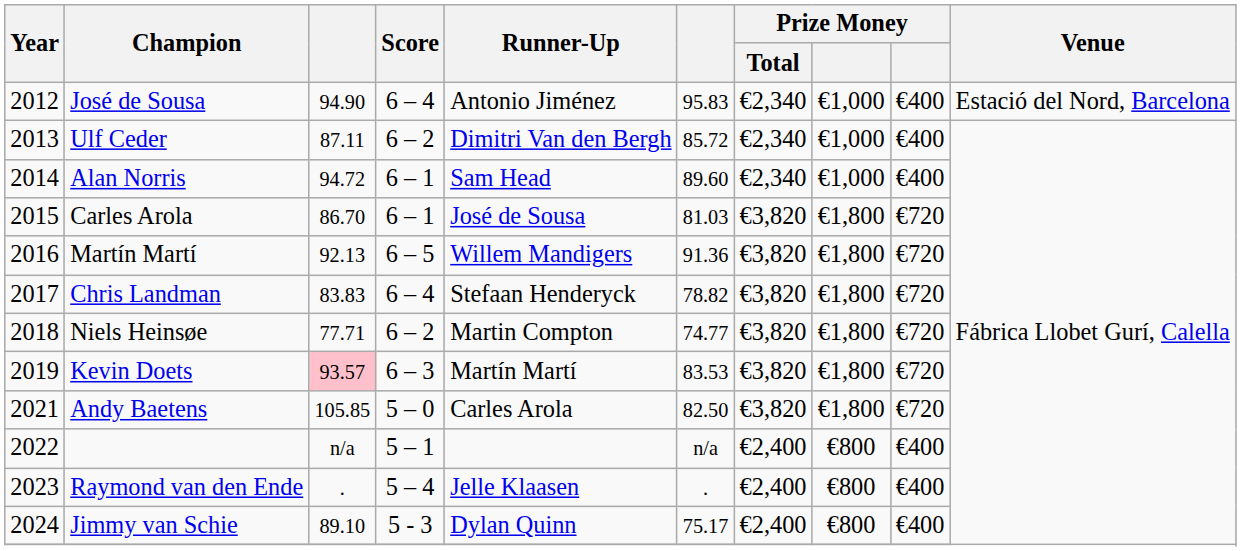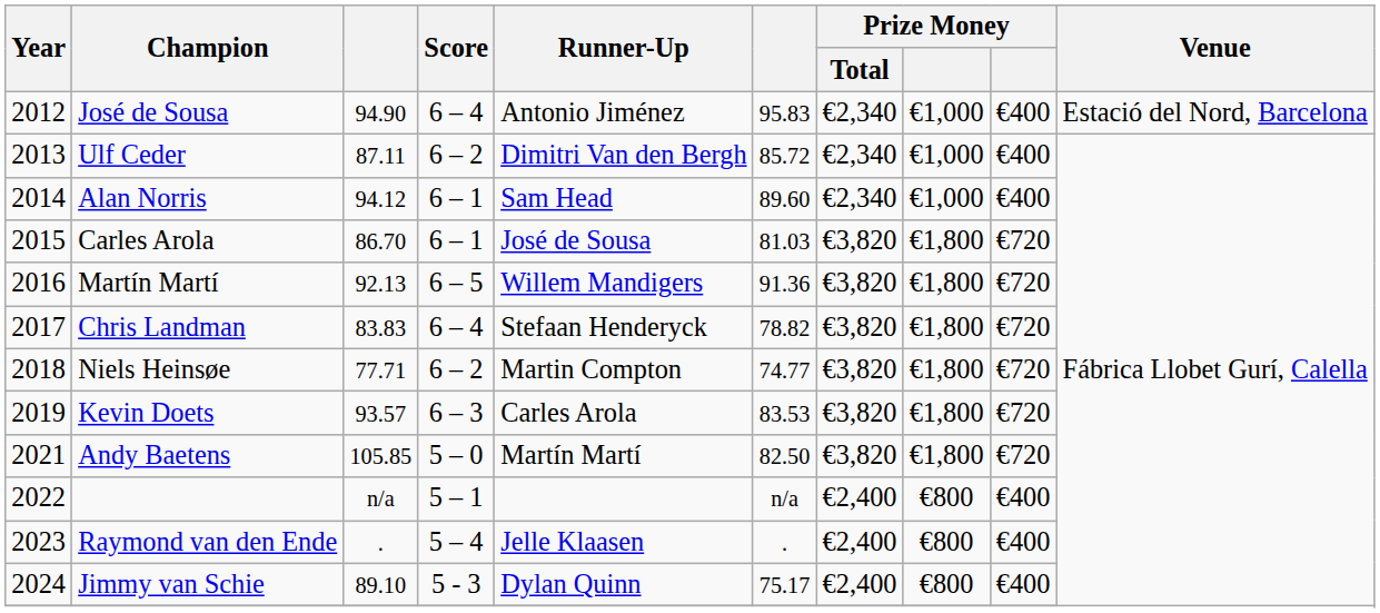Alan Norris | column 3: 94.72 -> 94.12
Kevin Doets | column 3: pink background -> no background
Kevin Doets | Runner-Up: Martín Martí -> Carles Arola
Andy Baetens | Runner-Up: Carles Arola -> Martín Martí
